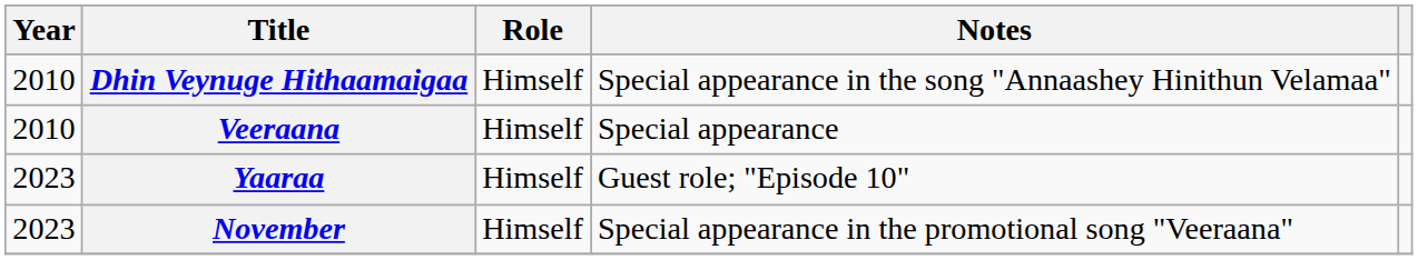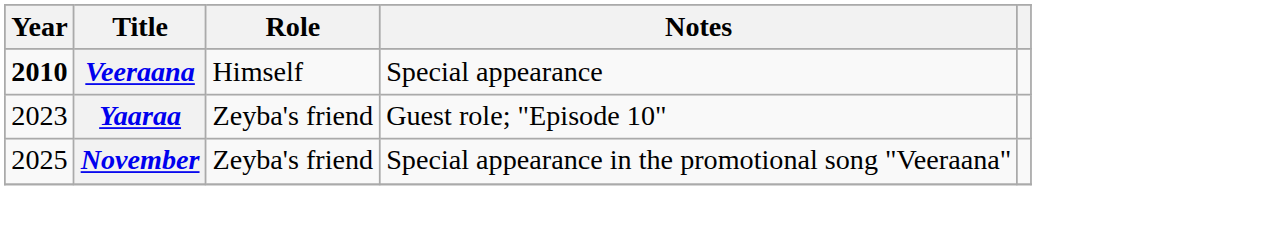- row: 2010 | Dhin Veynuge Hithaamaigaa | Himself | Special appearance in the song "Annaashey Hinithun Velamaa"
Veeraana | Year: normal -> bold
Yaaraa | Role: Himself -> Zeyba's friend
November | Year: 2023 -> 2025
November | Role: Himself -> Zeyba's friend
